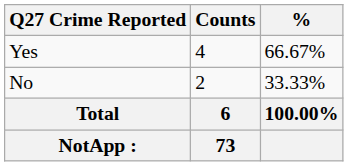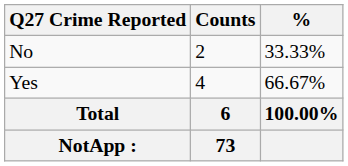rows swapped: Yes <-> No
